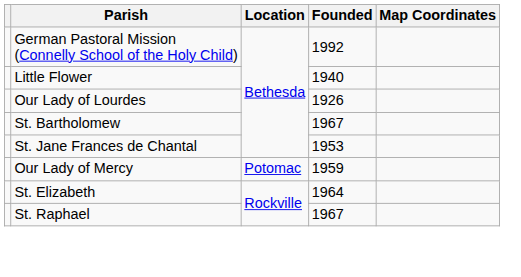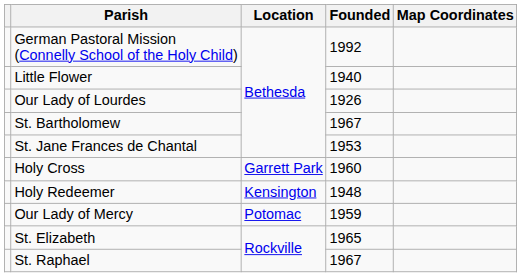+ row: Holy Cross | Garrett Park | 1960
+ row: Holy Redeemer | Kensington | 1948
St. Elizabeth | Founded: 1964 -> 1965
